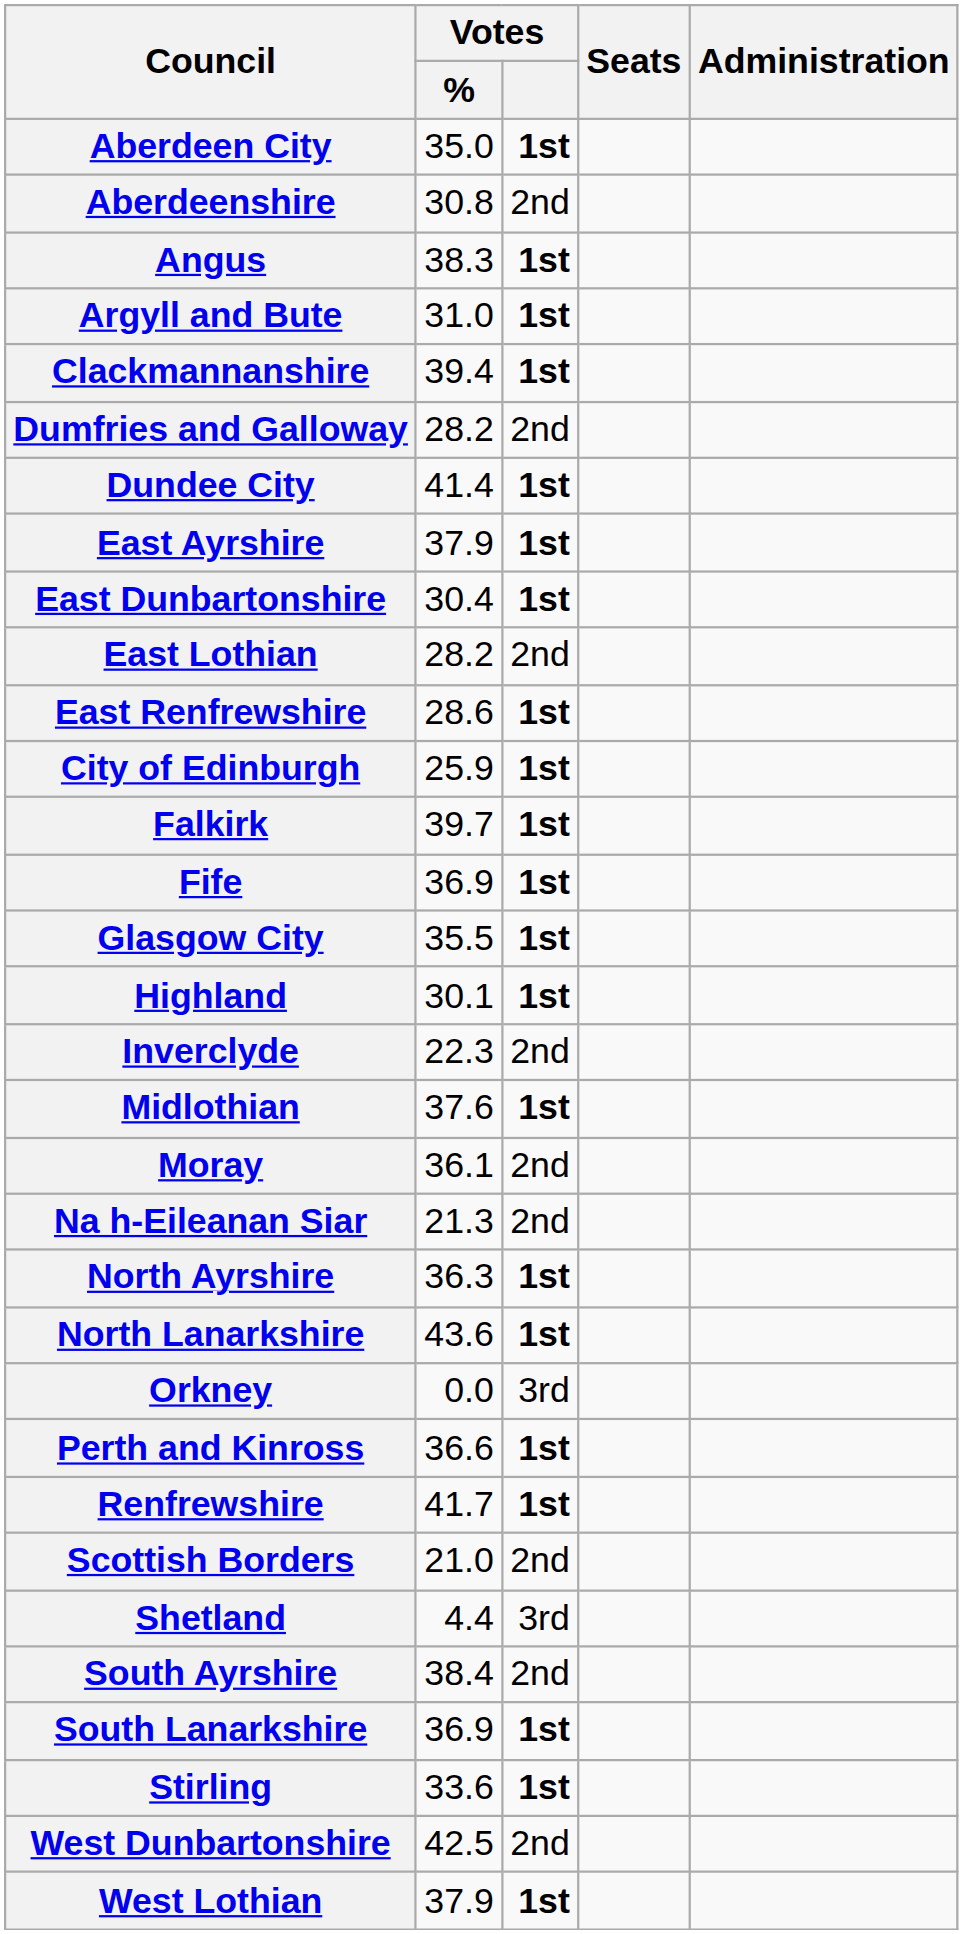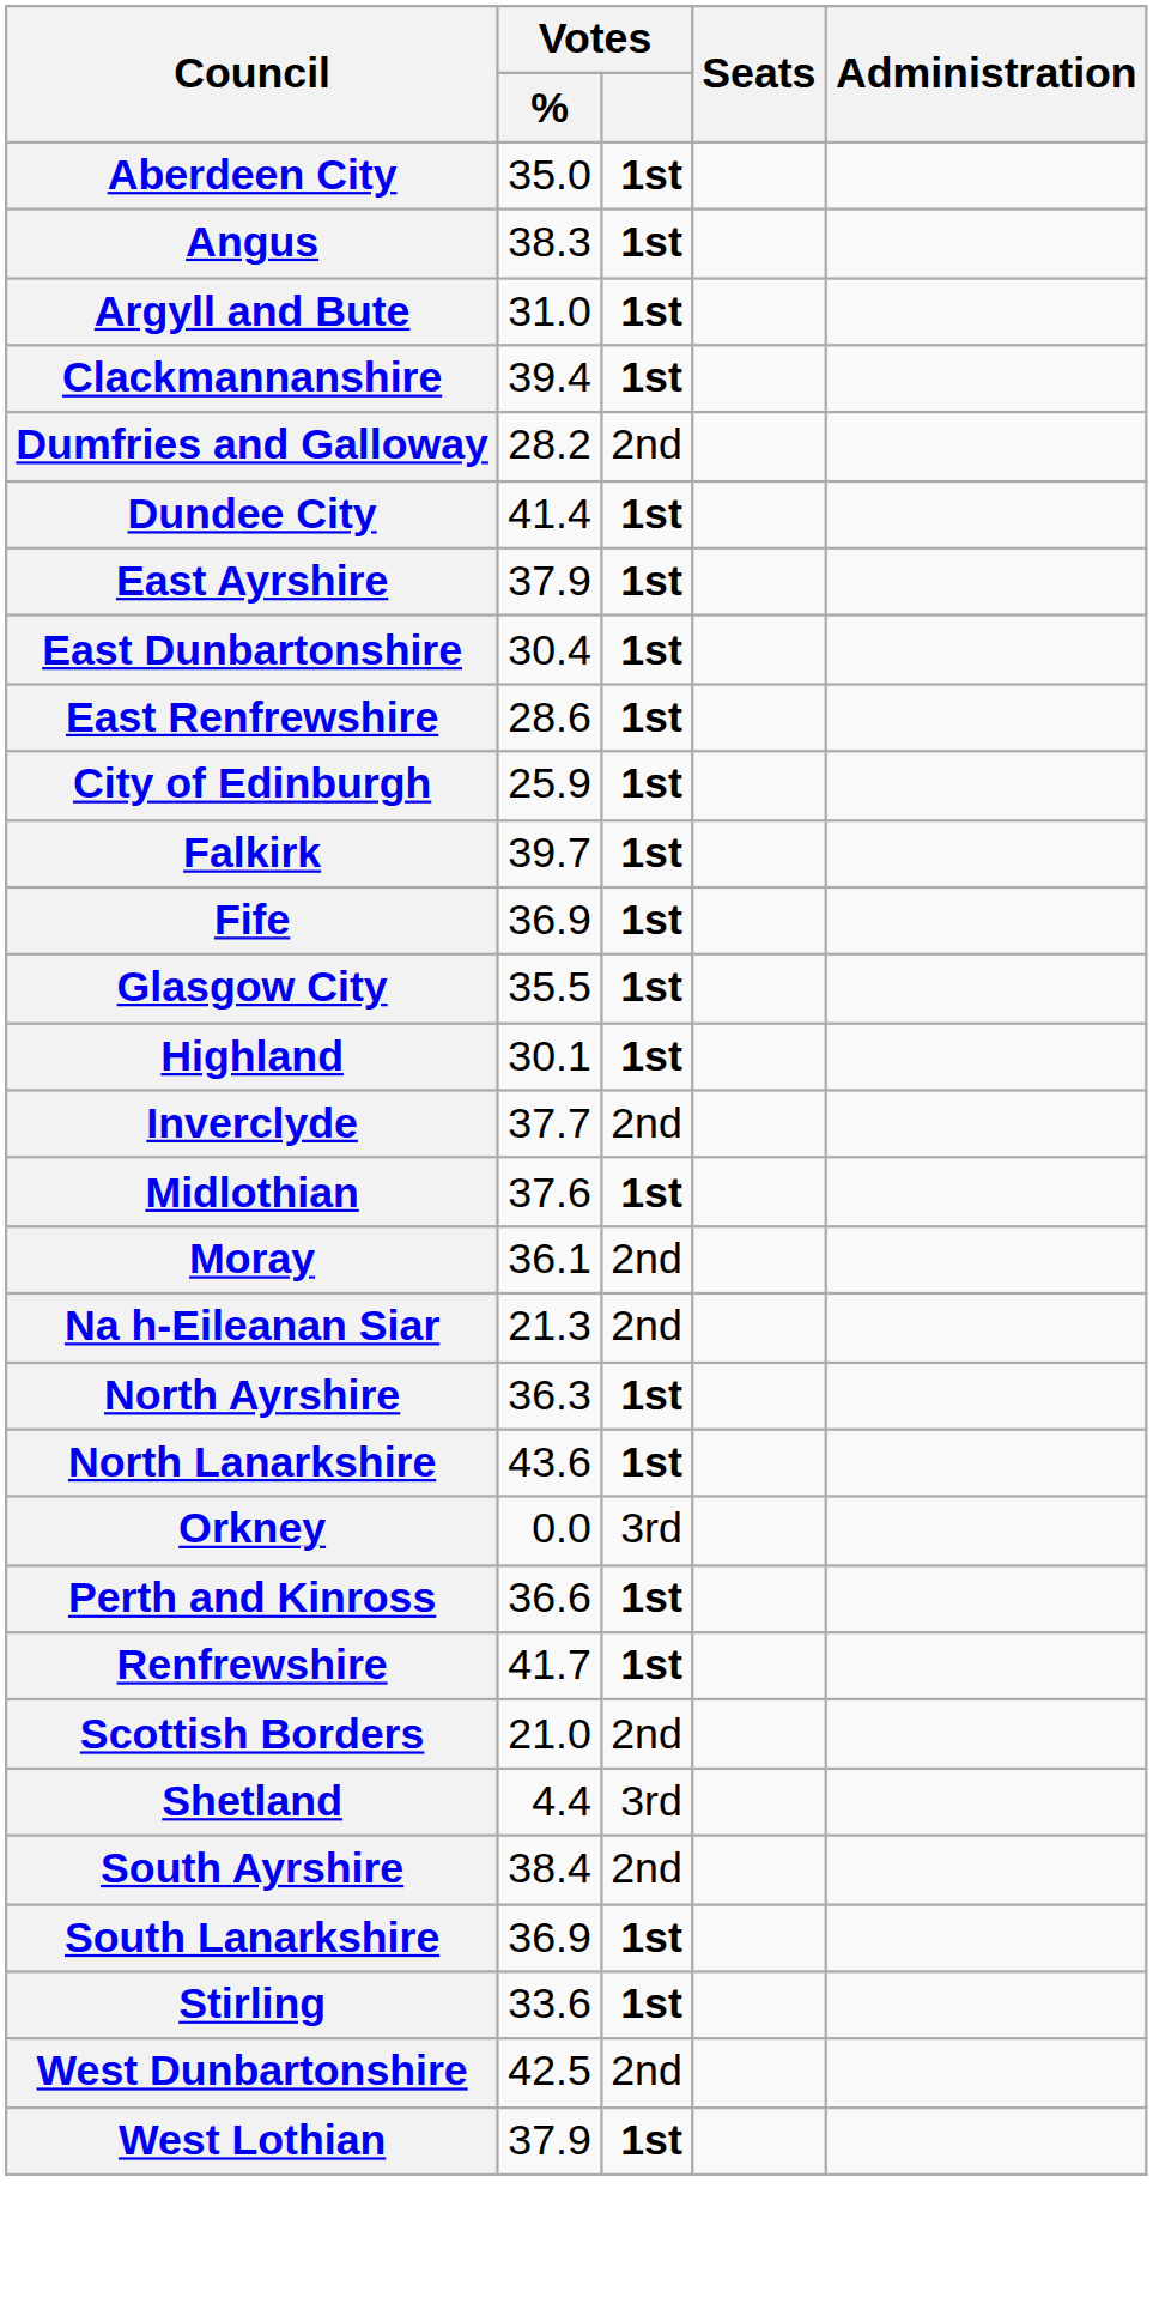- row: Aberdeenshire | 30.8 | 2nd
- row: East Lothian | 28.2 | 2nd
Inverclyde | Votes / %: 22.3 -> 37.7
